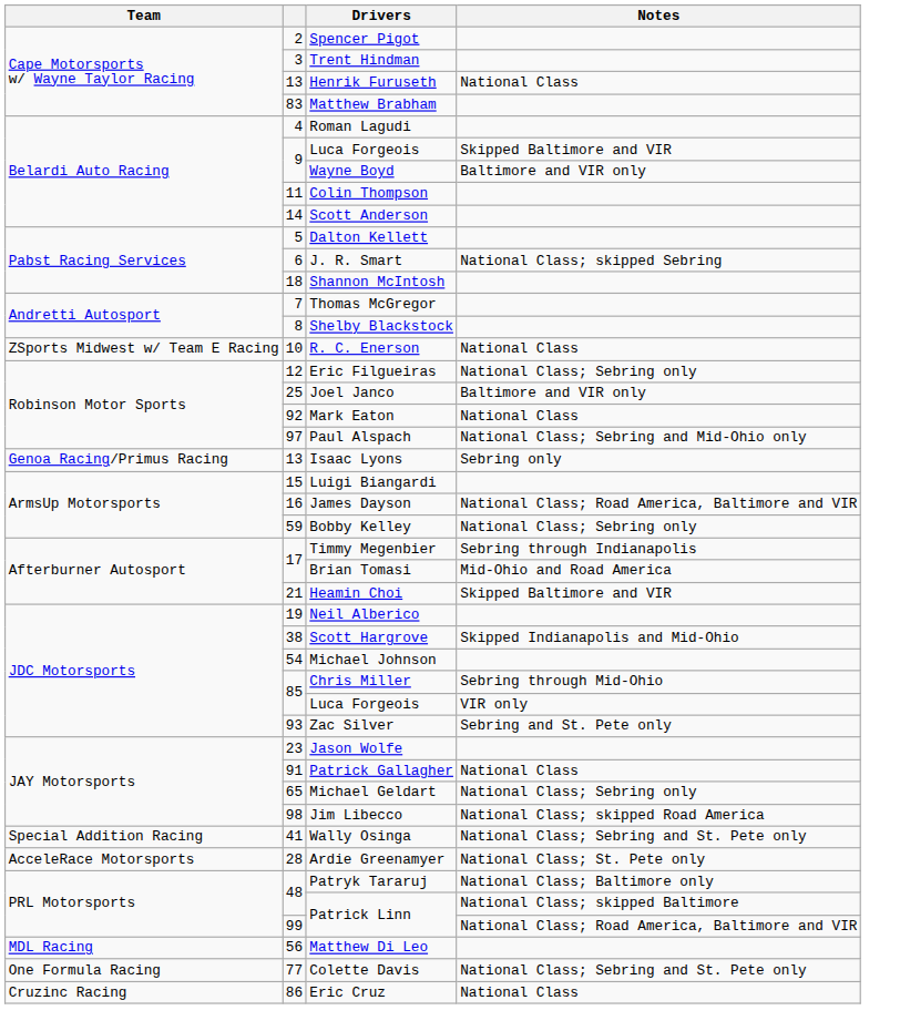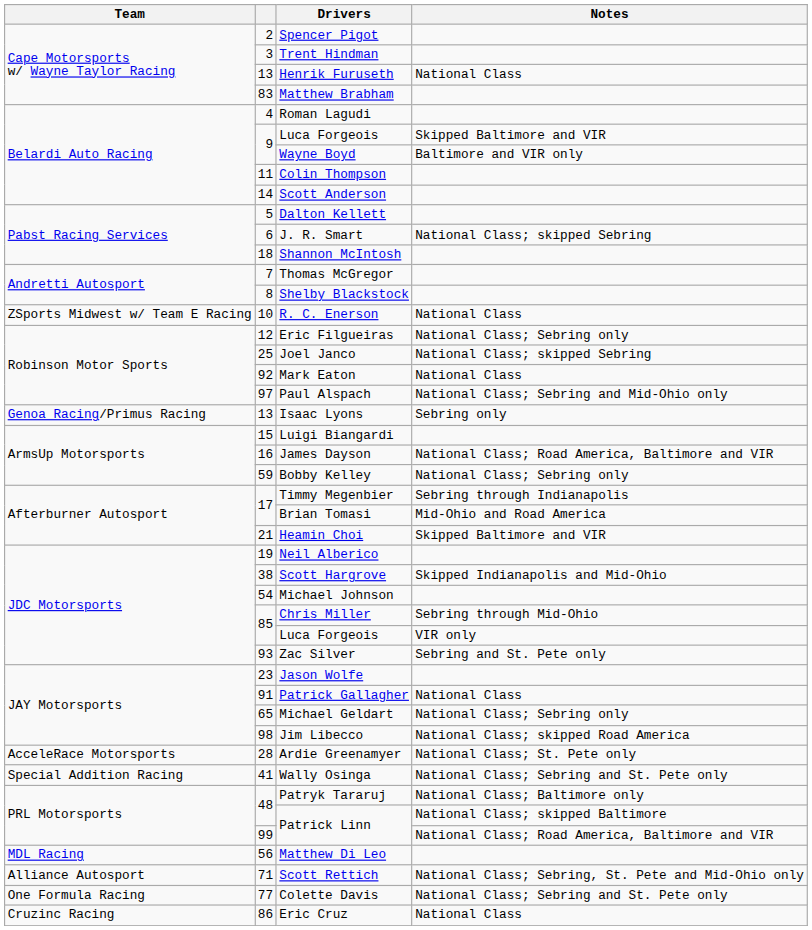Joel Janco | Notes: Baltimore and VIR only -> National Class; skipped Sebring
rows swapped: Ardie Greenamyer <-> Wally Osinga
+ row: Alliance Autosport | 71 | Scott Rettich | National Class; Sebring, St. Pete and Mid-Ohio only
